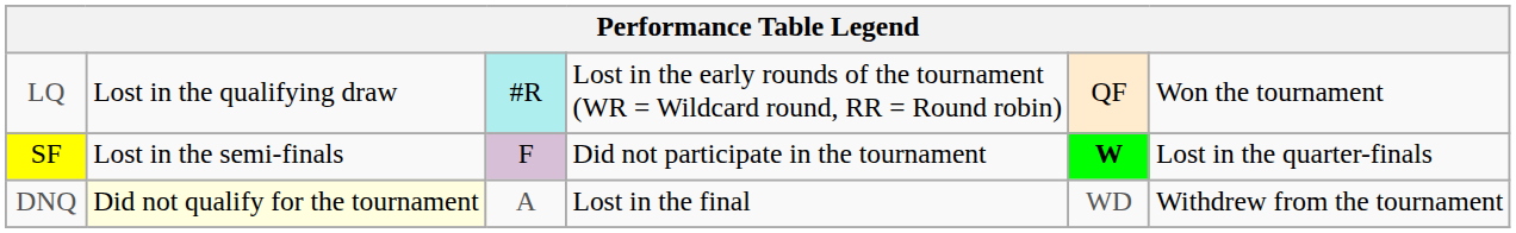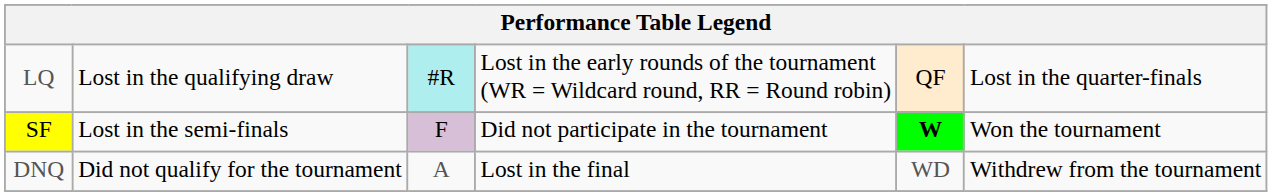LQ | column 6: Won the tournament -> Lost in the quarter-finals
SF | column 6: Lost in the quarter-finals -> Won the tournament
DNQ | column 2: lightyellow background -> no background
